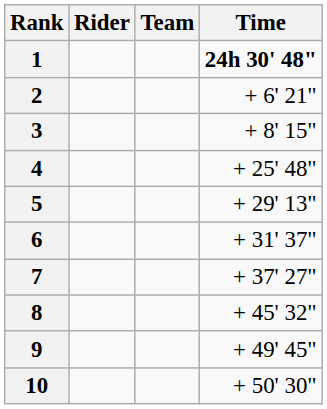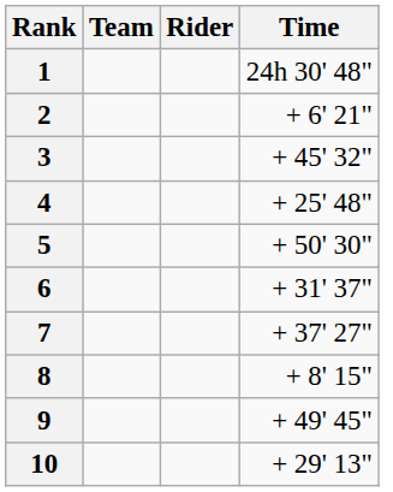columns swapped: Rider <-> Team
1 | Time: bold -> normal
3 | Time: + 8' 15" -> + 45' 32"
5 | Time: + 29' 13" -> + 50' 30"
8 | Time: + 45' 32" -> + 8' 15"
10 | Time: + 50' 30" -> + 29' 13"
